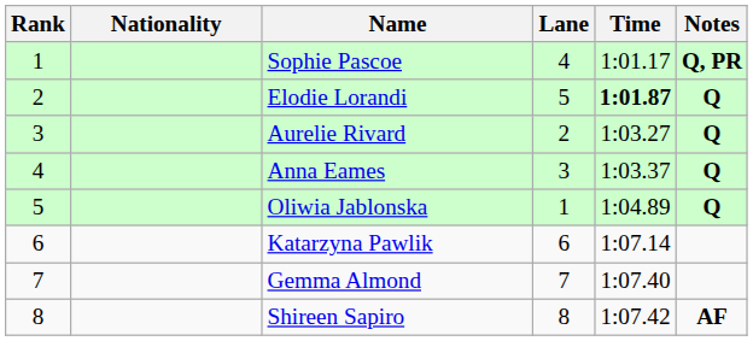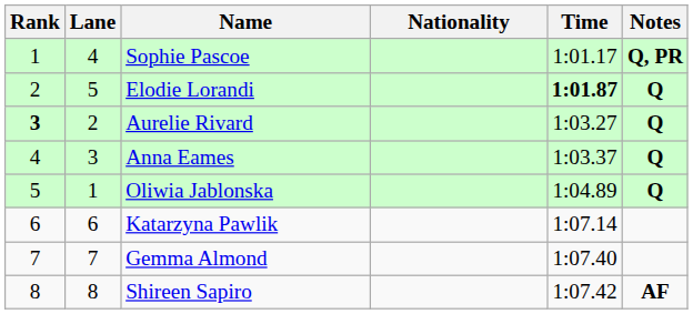columns swapped: Lane <-> Nationality
Aurelie Rivard | Rank: normal -> bold
